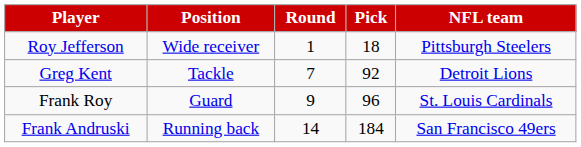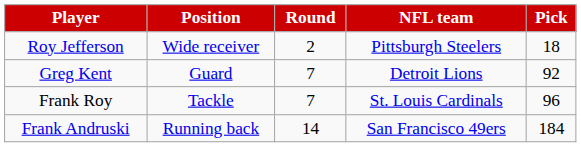columns swapped: Pick <-> NFL team
Roy Jefferson | Round: 1 -> 2
Greg Kent | Position: Tackle -> Guard
Frank Roy | Position: Guard -> Tackle
Frank Roy | Round: 9 -> 7
